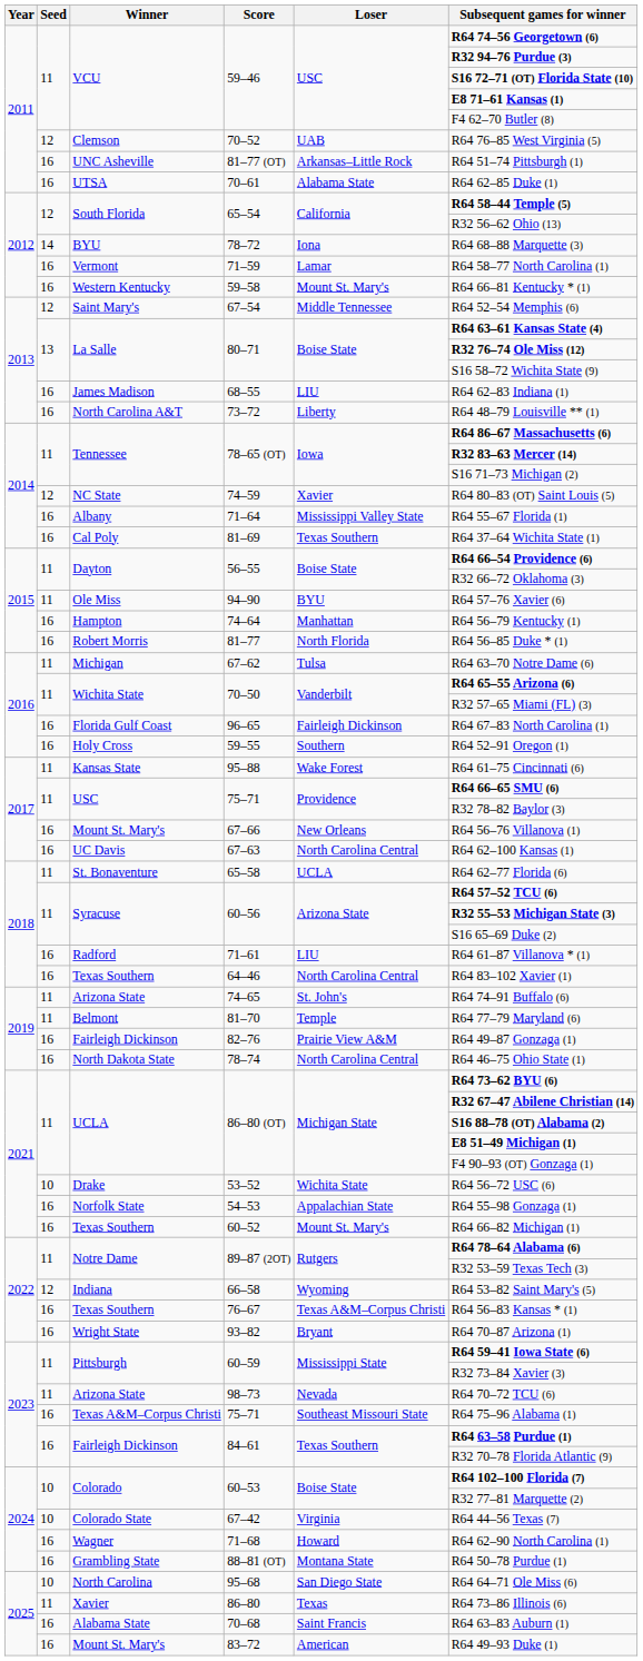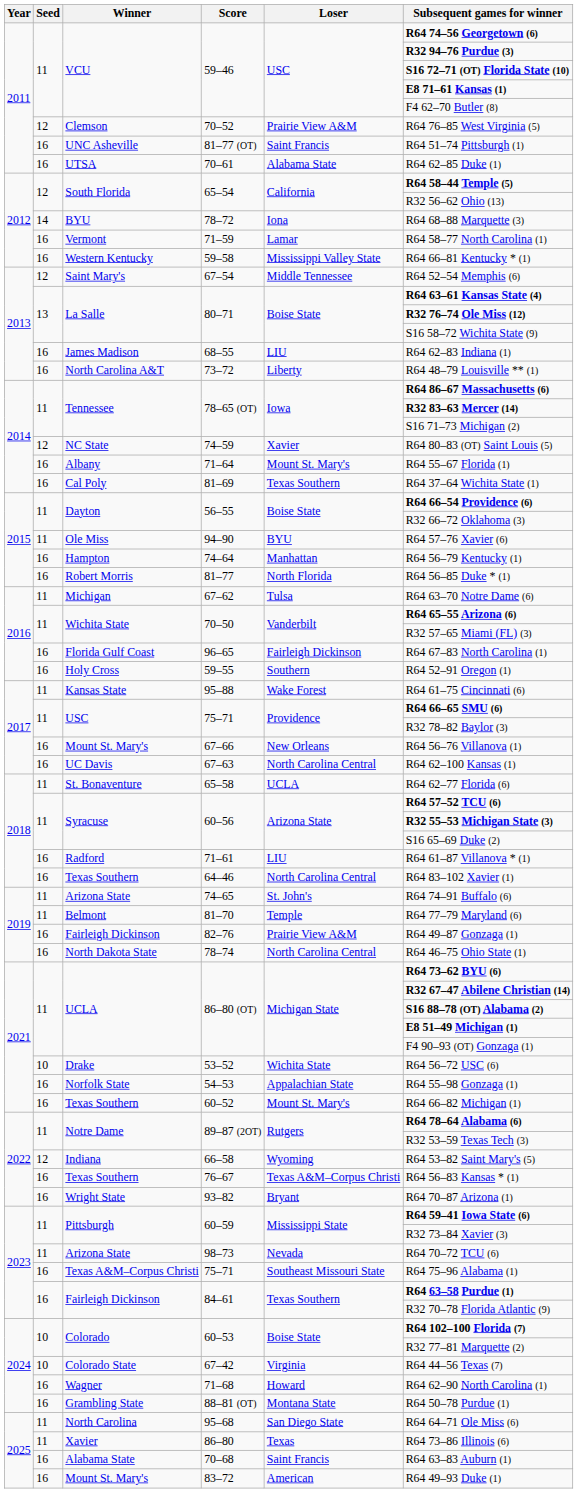70–52 | Loser: UAB -> Prairie View A&M
81–77 (OT) | Loser: Arkansas–Little Rock -> Saint Francis
59–58 | Loser: Mount St. Mary's -> Mississippi Valley State
71–64 | Loser: Mississippi Valley State -> Mount St. Mary's
95–68 | Seed: 10 -> 11
